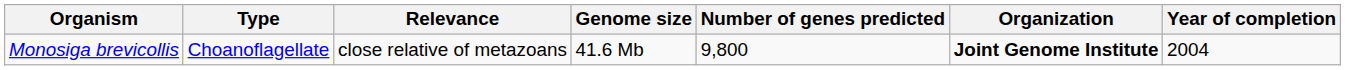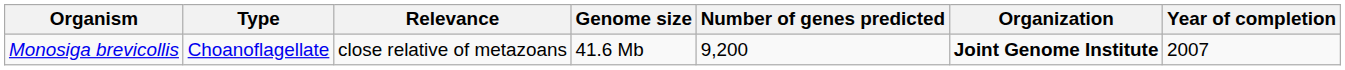Monosiga brevicollis | Number of genes predicted: 9,800 -> 9,200
Monosiga brevicollis | Year of completion: 2004 -> 2007
